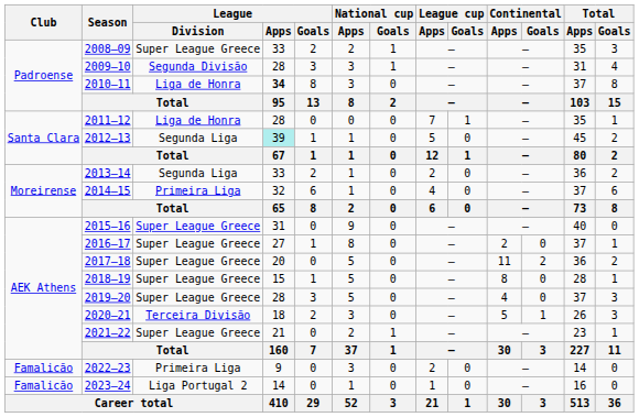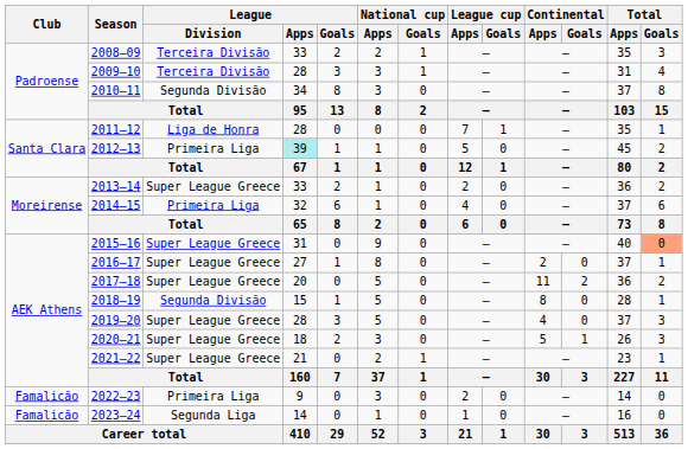2008–09 | League / Division: Super League Greece -> Terceira Divisão
2009–10 | League / Division: Segunda Divisão -> Terceira Divisão
2010–11 | League / Division: Liga de Honra -> Segunda Divisão
2010–11 | League / Apps: bold -> normal
2012–13 | League / Division: Segunda Liga -> Primeira Liga
2013–14 | League / Division: Segunda Liga -> Super League Greece
2015–16 | Total / Goals: no background -> lightsalmon background
2018–19 | League / Division: Super League Greece -> Segunda Divisão
2020–21 | League / Division: Terceira Divisão -> Super League Greece
2023–24 | League / Division: Liga Portugal 2 -> Segunda Liga
